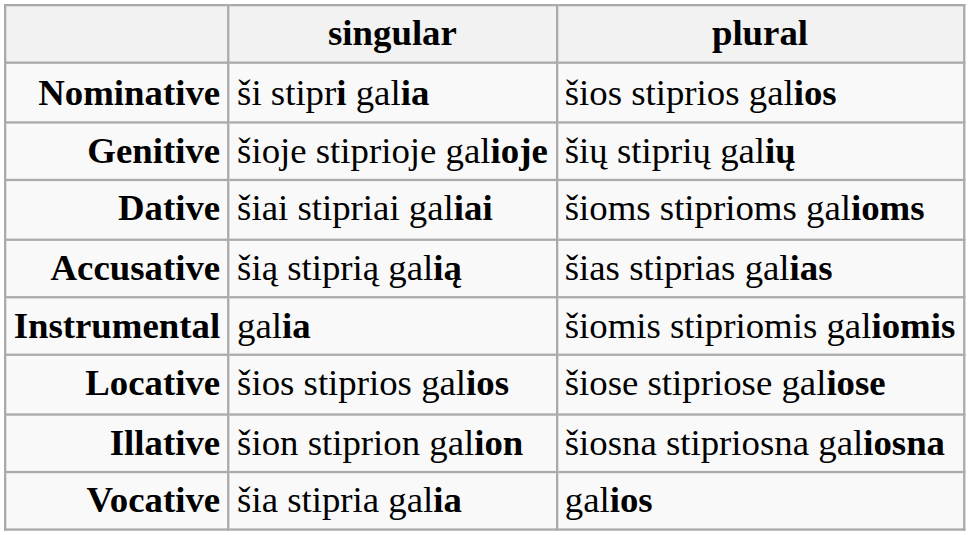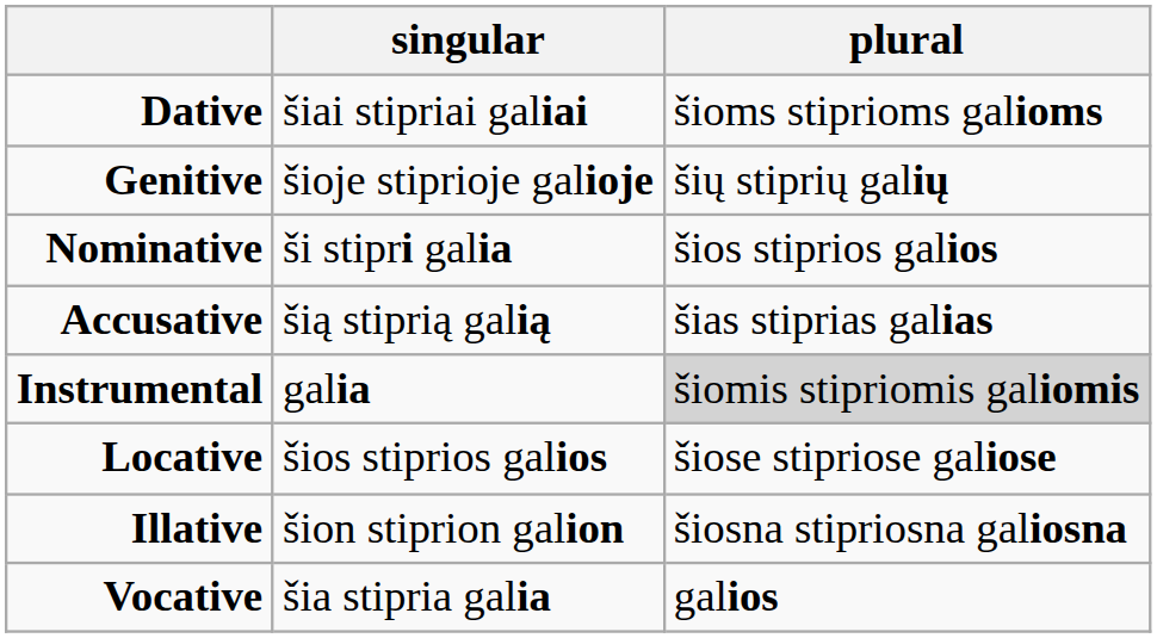rows swapped: Nominative <-> Dative
Instrumental | plural: no background -> lightgrey background
